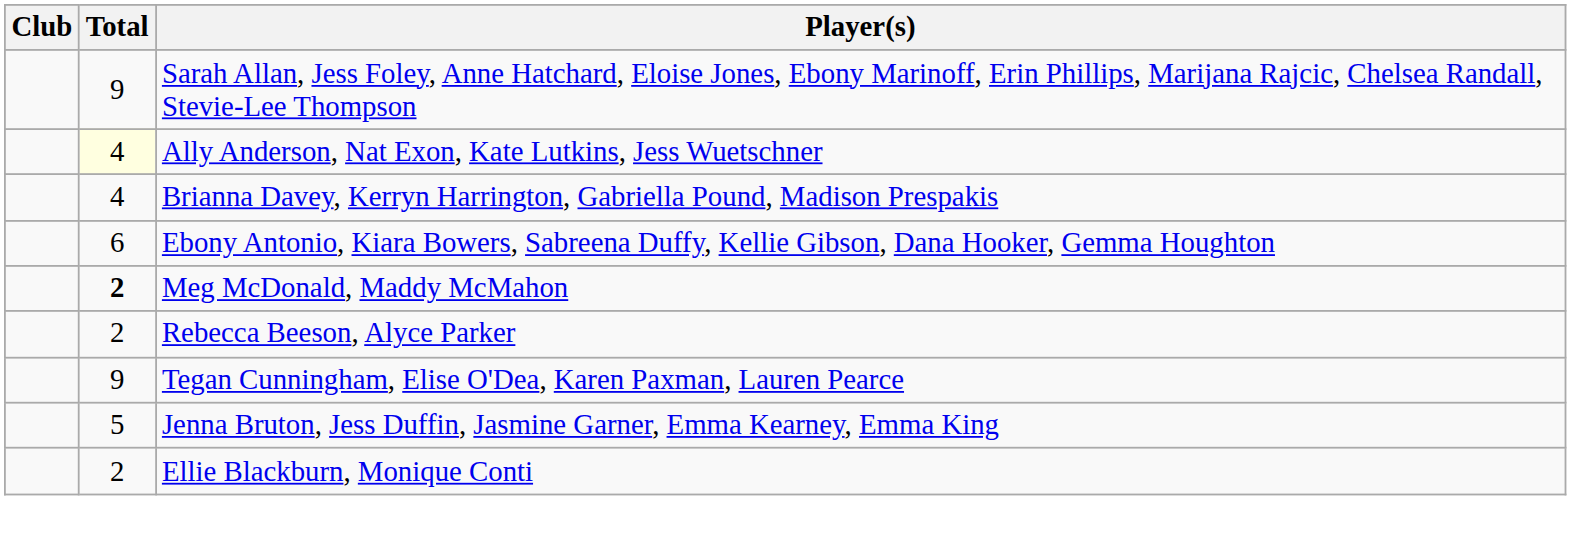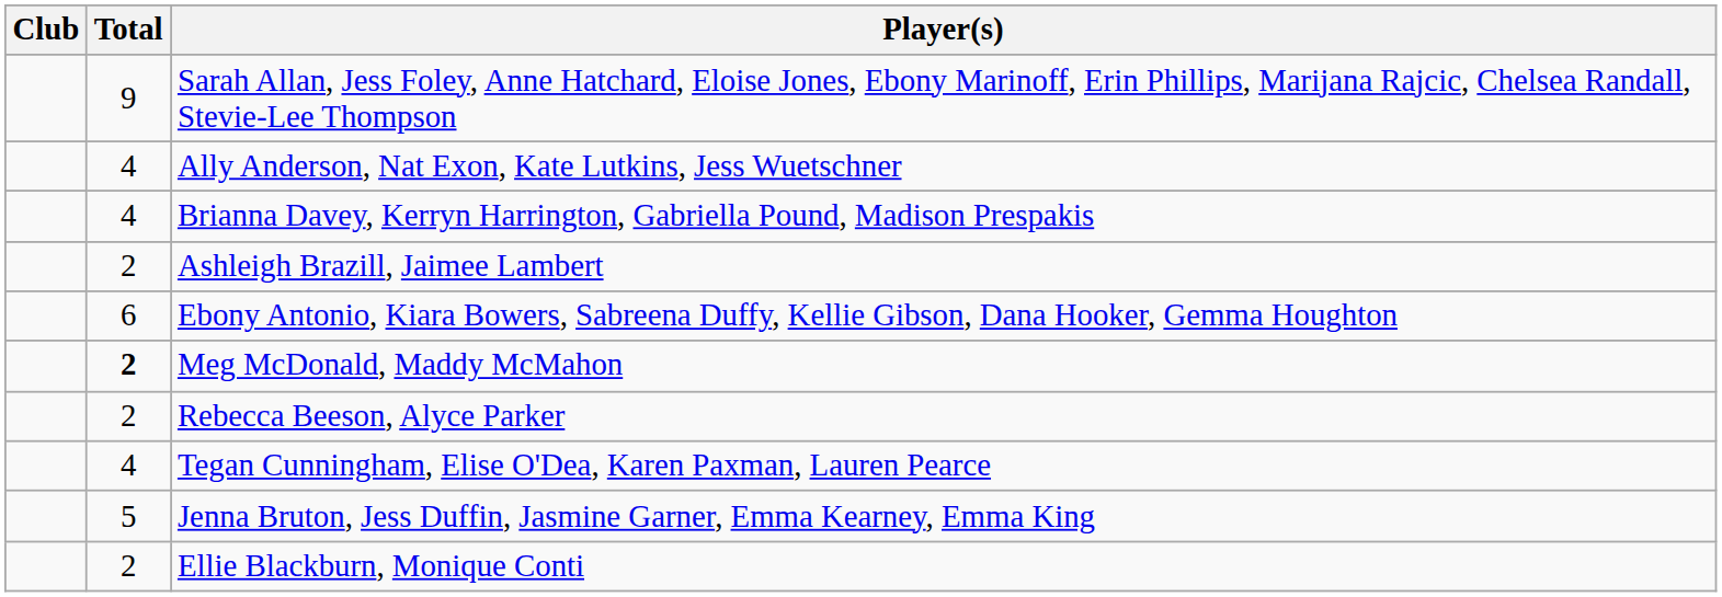Ally Anderson, Nat Exon, Kate Lutkins, Jess Wuetschner | Total: lightyellow background -> no background
+ row: 2 | Ashleigh Brazill, Jaimee Lambert
Tegan Cunningham, Elise O'Dea, Karen Paxman, Lauren Pearce | Total: 9 -> 4
